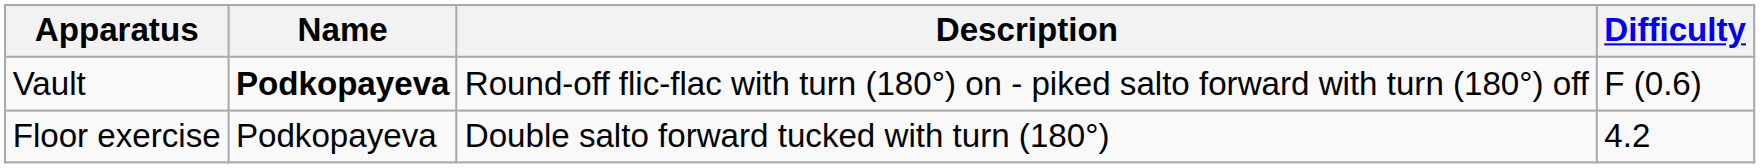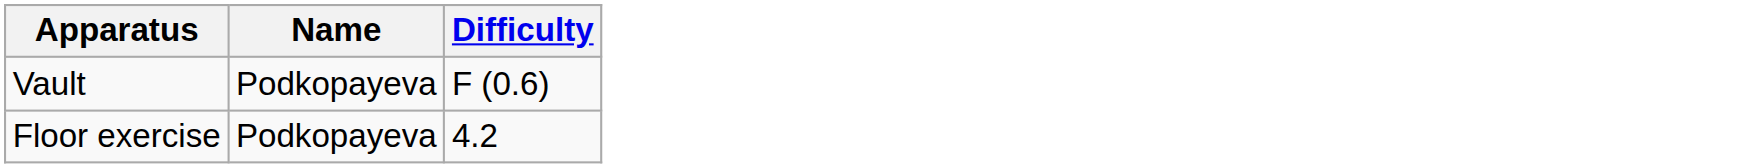- column: Description | Round-off flic-flac with turn (180°) on - piked salto forward with turn (180°) off | Double salto forward tucked with turn (180°)
Vault | Name: bold -> normal
